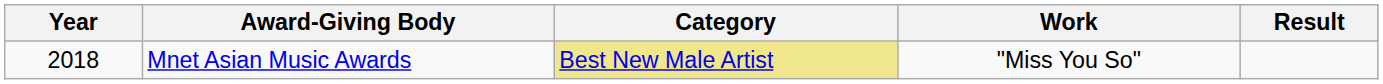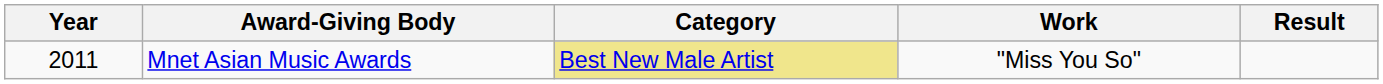Mnet Asian Music Awards | Year: 2018 -> 2011
